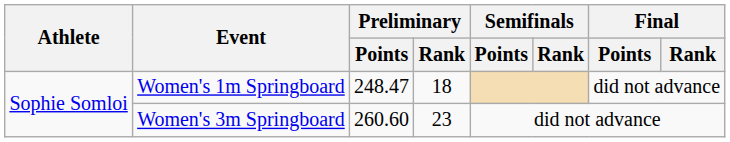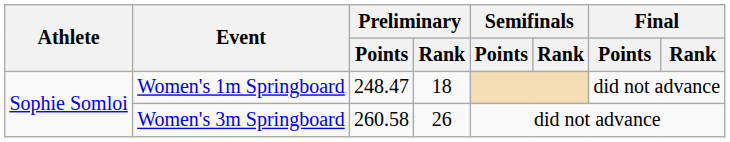Women's 3m Springboard | Preliminary / Points: 260.60 -> 260.58
Women's 3m Springboard | Preliminary / Rank: 23 -> 26
